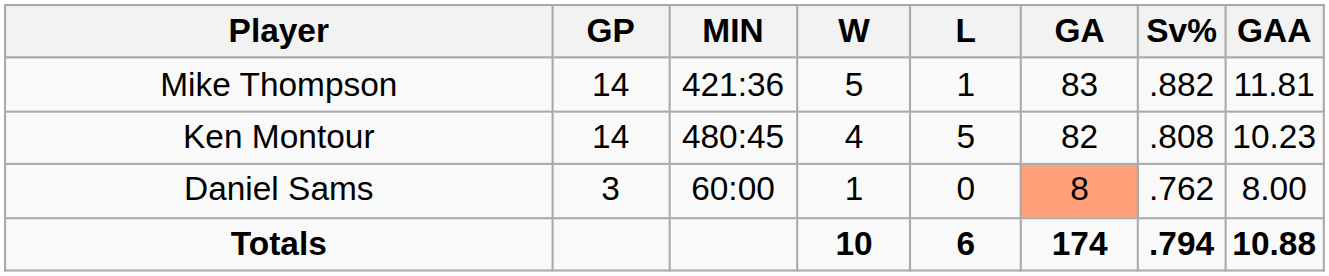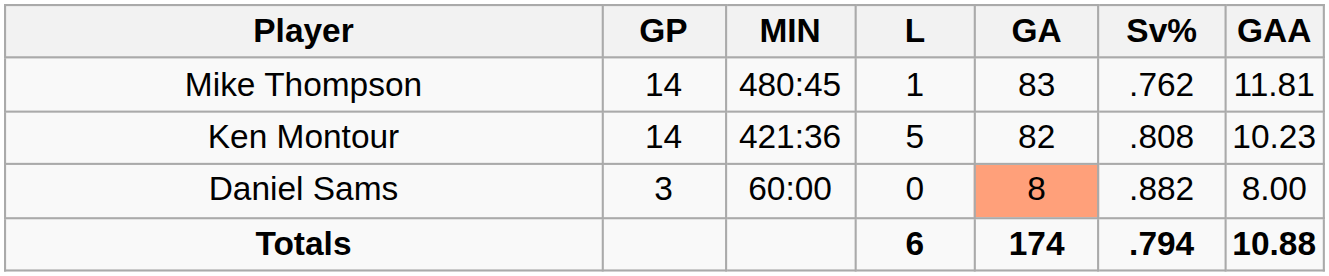- column: W | 5 | 4 | 1 | 10
Mike Thompson | MIN: 421:36 -> 480:45
Mike Thompson | Sv%: .882 -> .762
Ken Montour | MIN: 480:45 -> 421:36
Daniel Sams | Sv%: .762 -> .882
